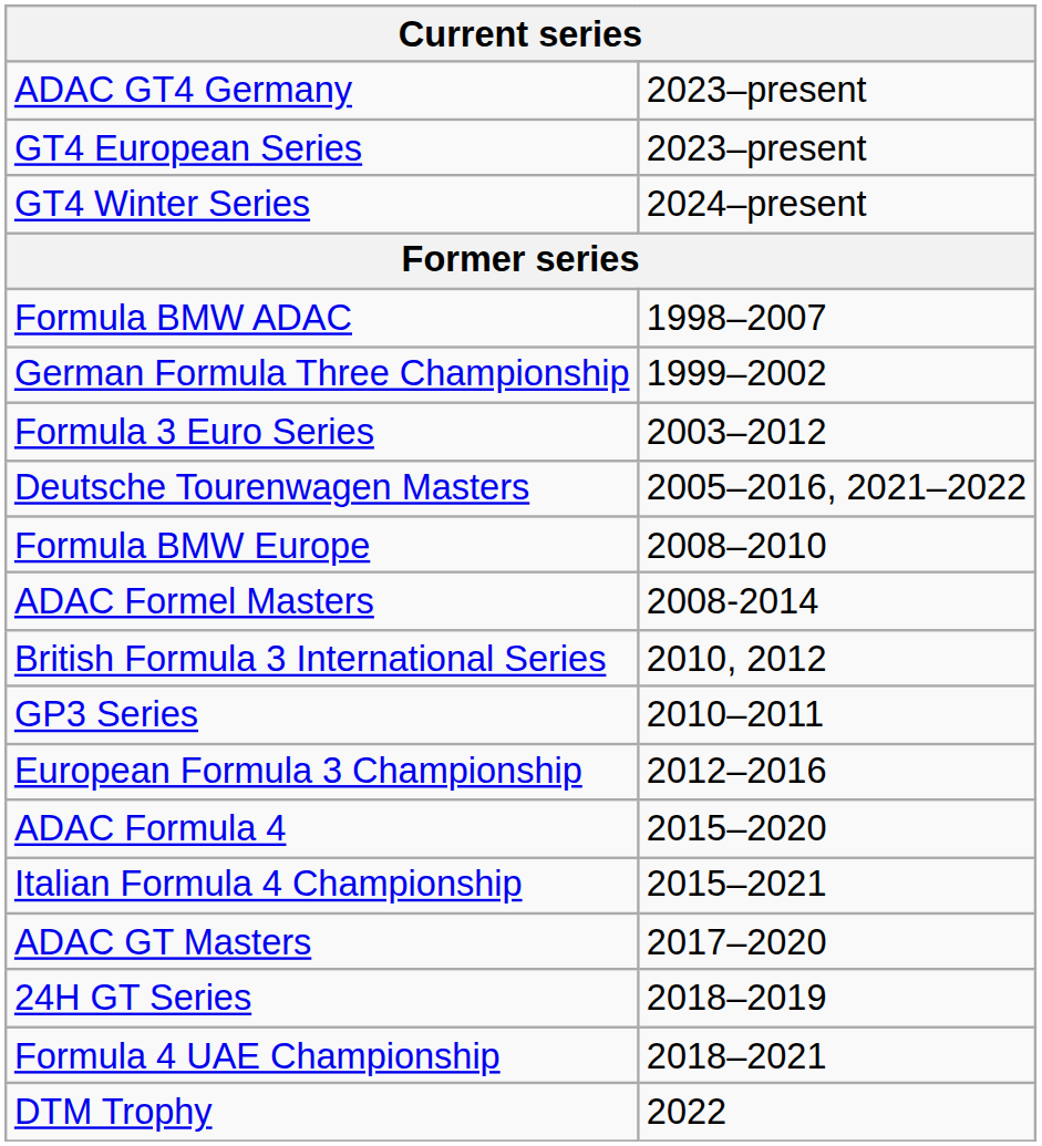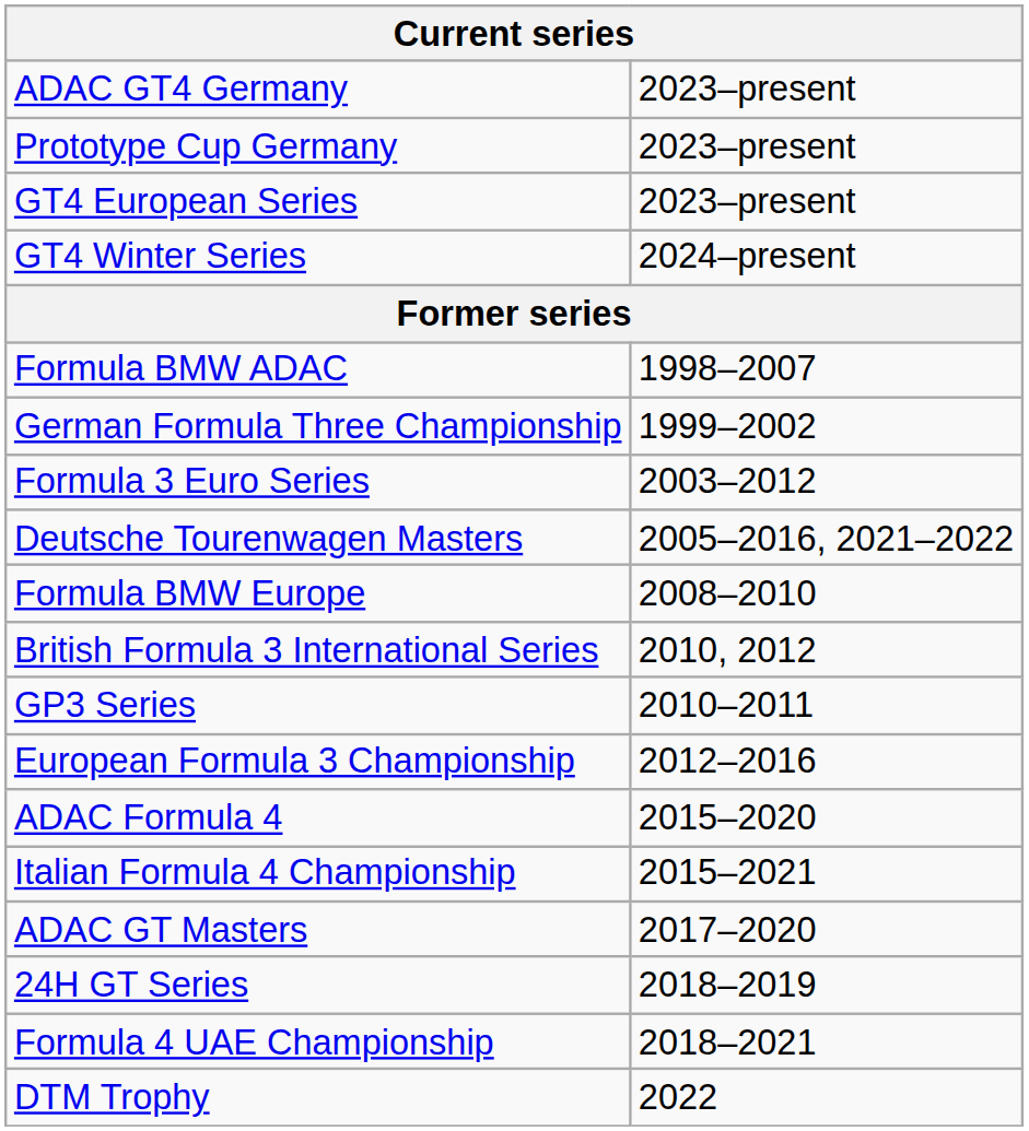+ row: Prototype Cup Germany | 2023–present
- row: ADAC Formel Masters | 2008-2014
